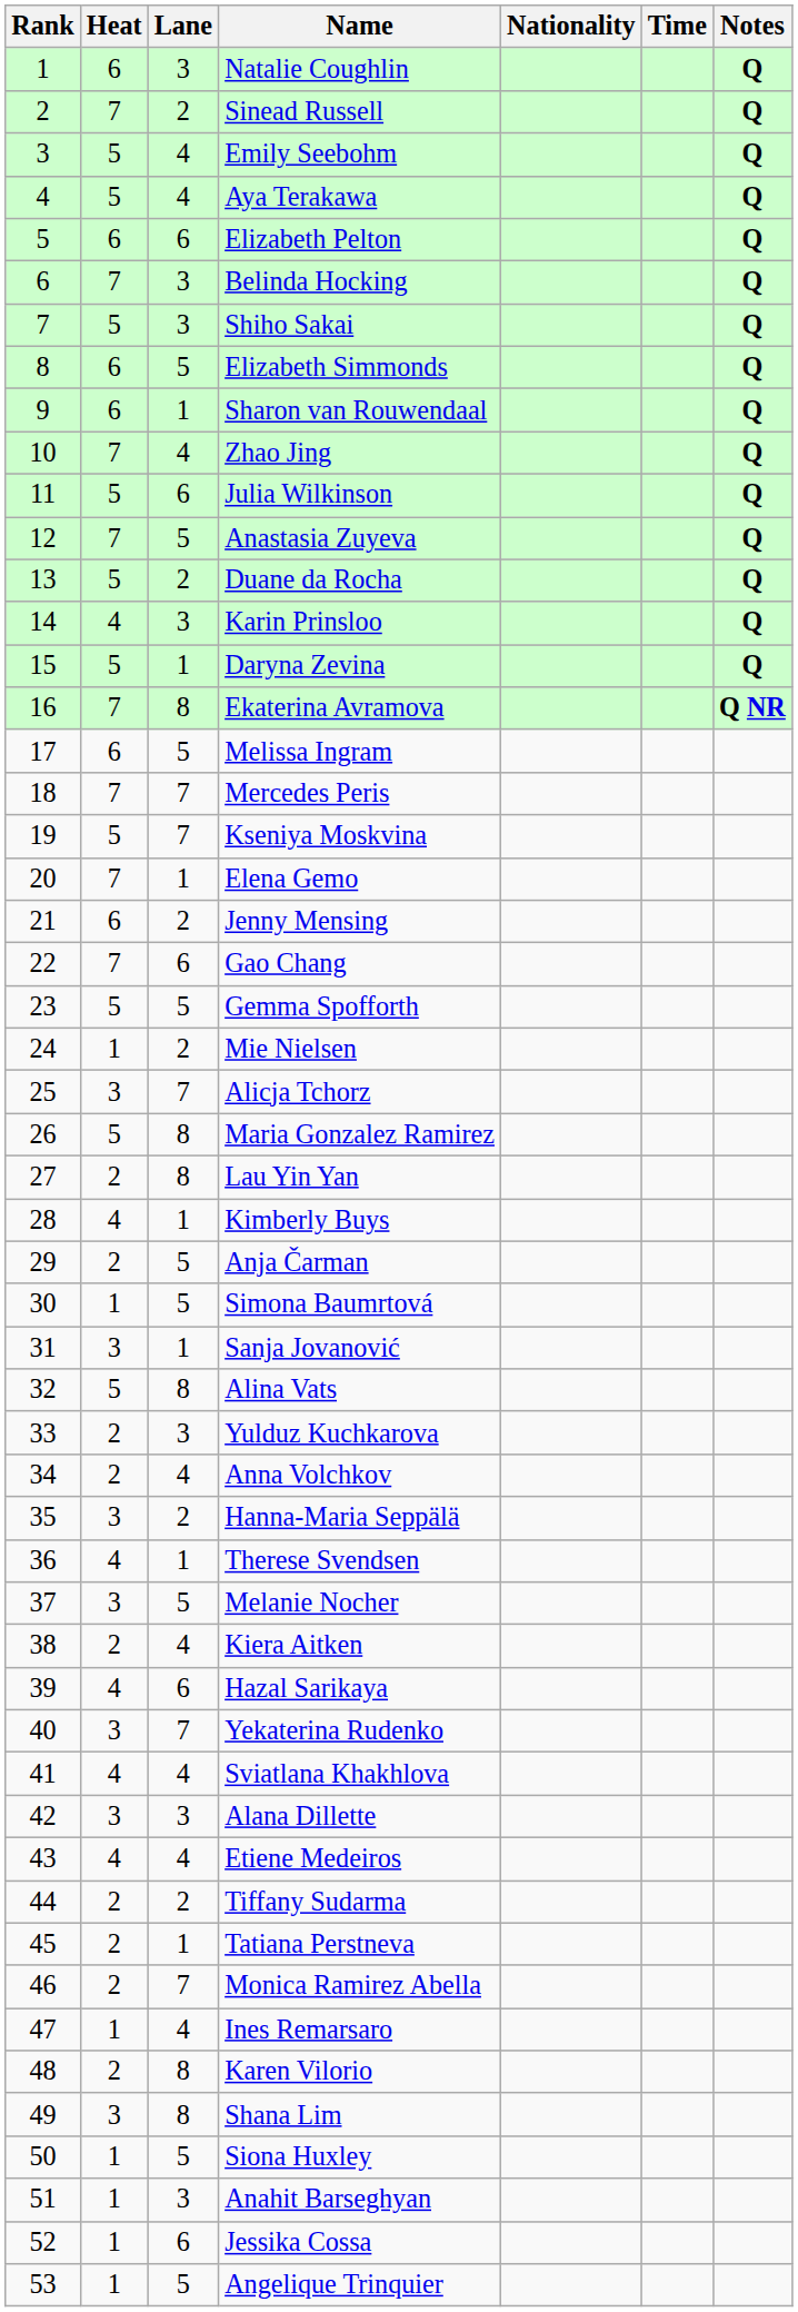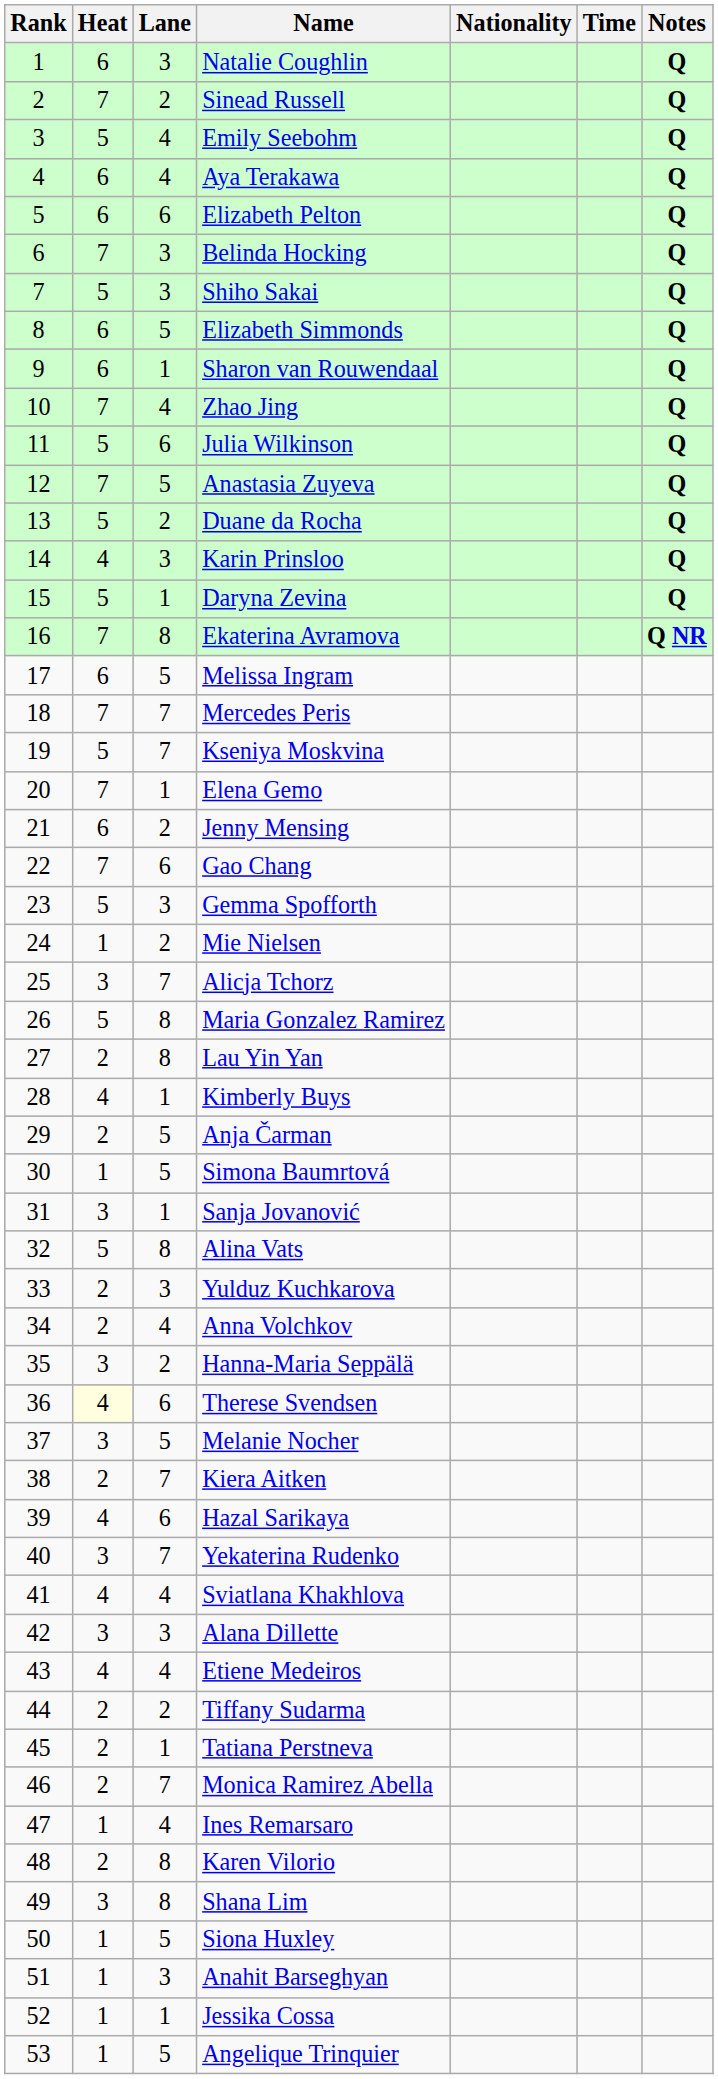Aya Terakawa | Heat: 5 -> 6
Gemma Spofforth | Lane: 5 -> 3
Therese Svendsen | Heat: no background -> lightyellow background
Therese Svendsen | Lane: 1 -> 6
Kiera Aitken | Lane: 4 -> 7
Jessika Cossa | Lane: 6 -> 1
